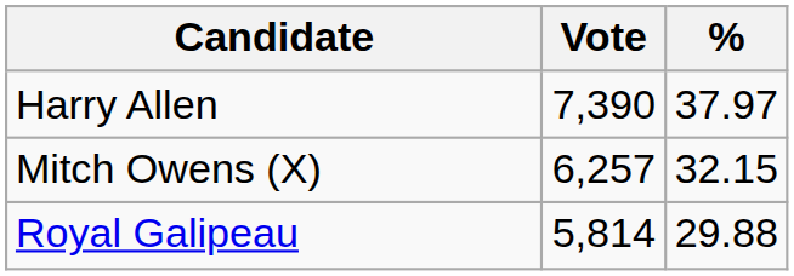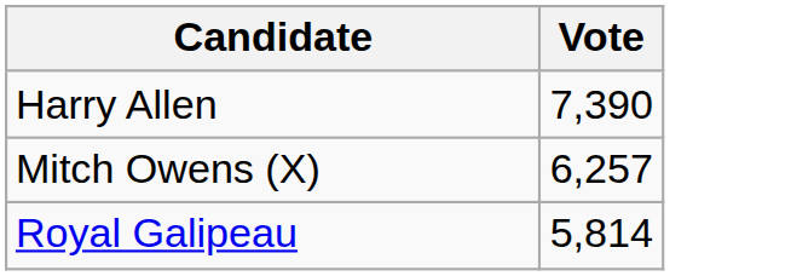- column: % | 37.97 | 32.15 | 29.88
